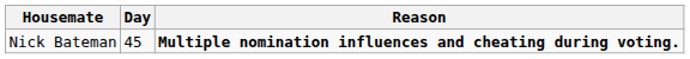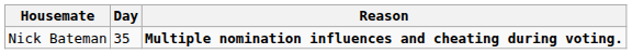Nick Bateman | Day: 45 -> 35
